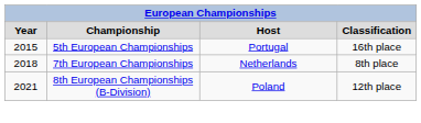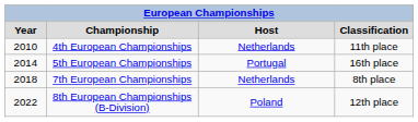+ row: 2010 | 4th European Championships | Netherlands | 11th place
5th European Championships | column 1: 2015 -> 2014
8th European Championships (B-Division) | column 1: 2021 -> 2022
